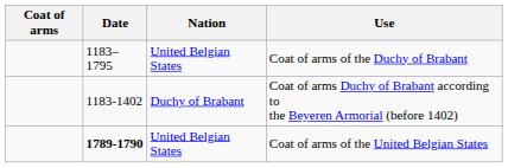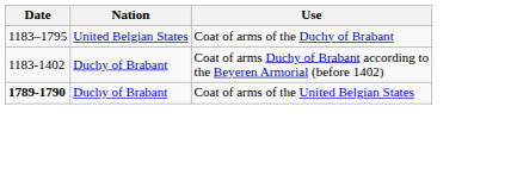- column: Coat of arms
Coat of arms of the United Belgian States | Nation: United Belgian States -> Duchy of Brabant
